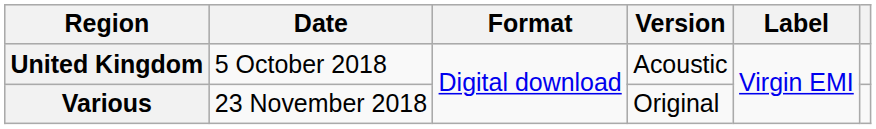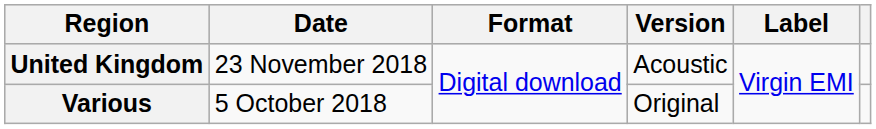United Kingdom | Date: 5 October 2018 -> 23 November 2018
Various | Date: 23 November 2018 -> 5 October 2018
